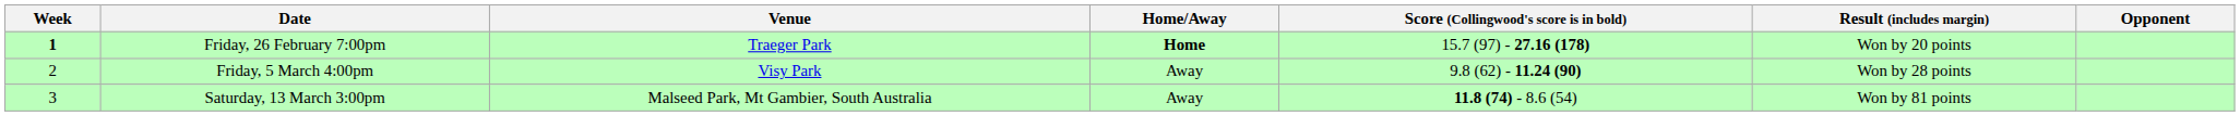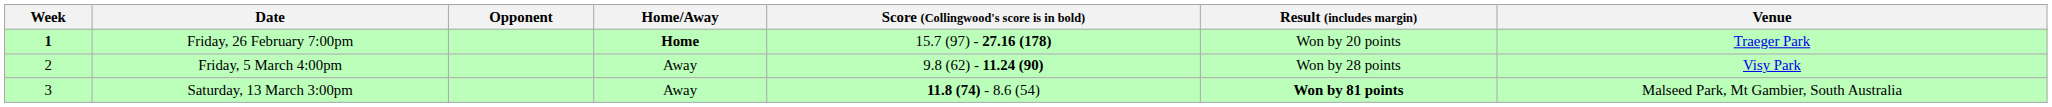columns swapped: Opponent <-> Venue
Saturday, 13 March 3:00pm | Result (includes margin): normal -> bold
